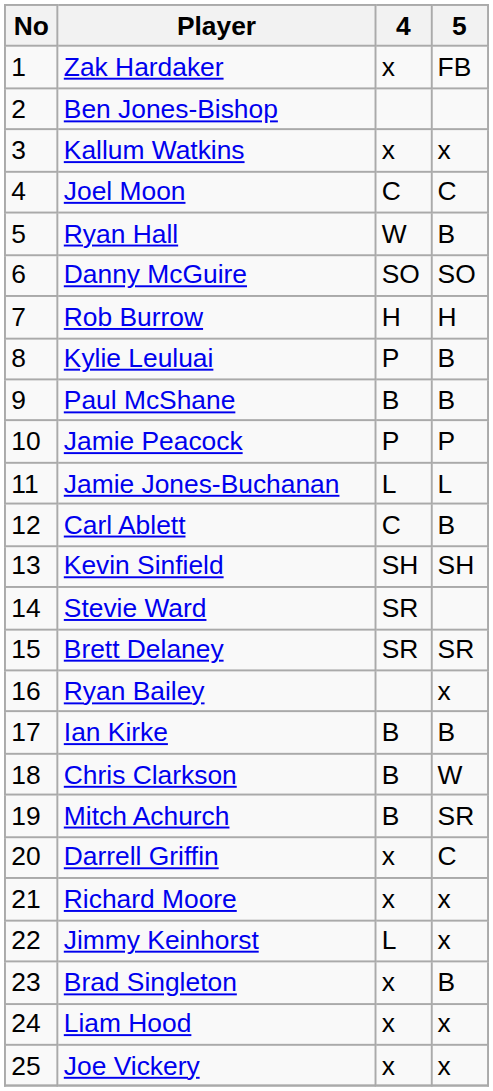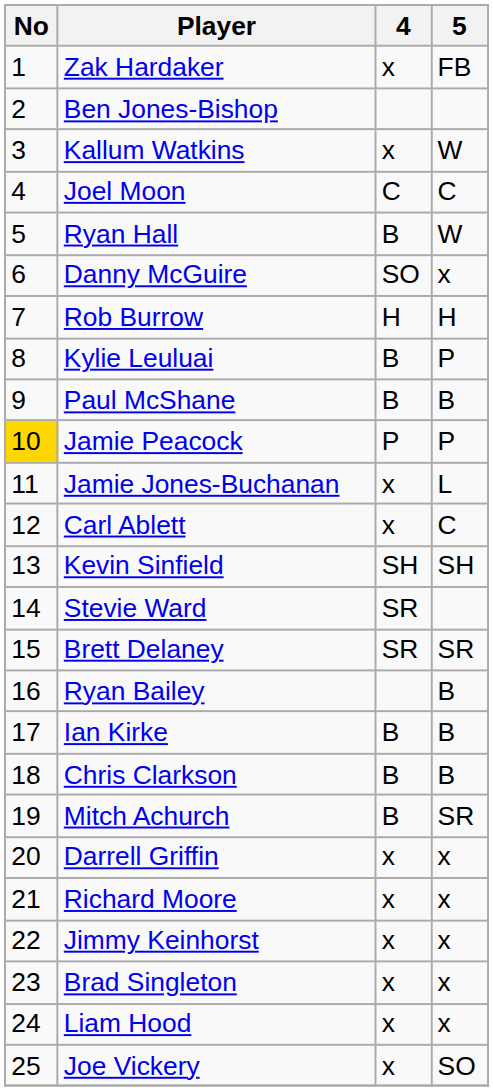Kallum Watkins | 5: x -> W
Ryan Hall | 4: W -> B
Ryan Hall | 5: B -> W
Danny McGuire | 5: SO -> x
Kylie Leuluai | 4: P -> B
Kylie Leuluai | 5: B -> P
Jamie Peacock | No: no background -> gold background
Jamie Jones-Buchanan | 4: L -> x
Carl Ablett | 4: C -> x
Carl Ablett | 5: B -> C
Ryan Bailey | 5: x -> B
Chris Clarkson | 5: W -> B
Darrell Griffin | 5: C -> x
Jimmy Keinhorst | 4: L -> x
Brad Singleton | 5: B -> x
Joe Vickery | 5: x -> SO
